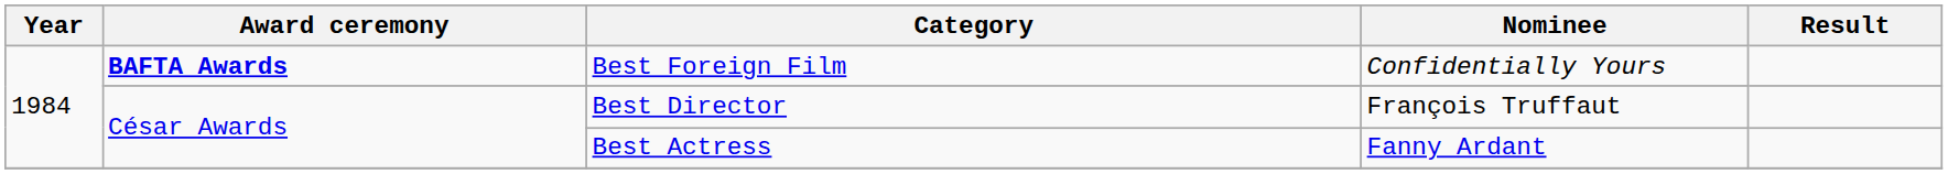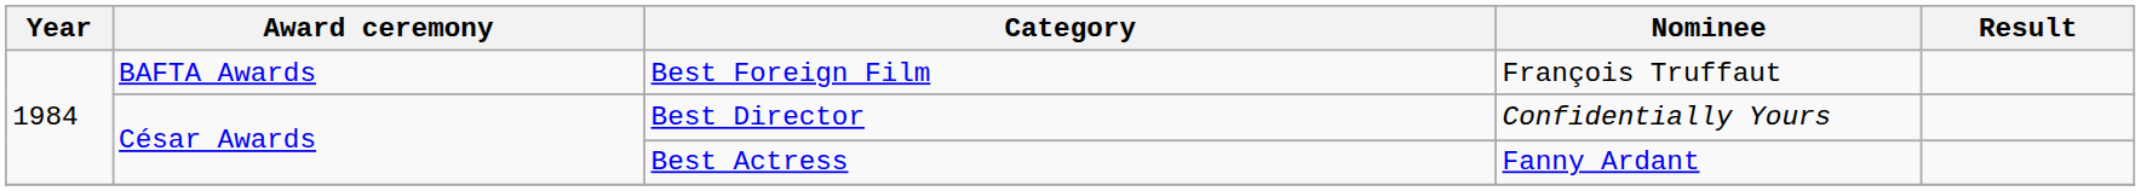Best Foreign Film | Award ceremony: bold -> normal
Best Foreign Film | Nominee: Confidentially Yours -> François Truffaut
Best Director | Nominee: François Truffaut -> Confidentially Yours
